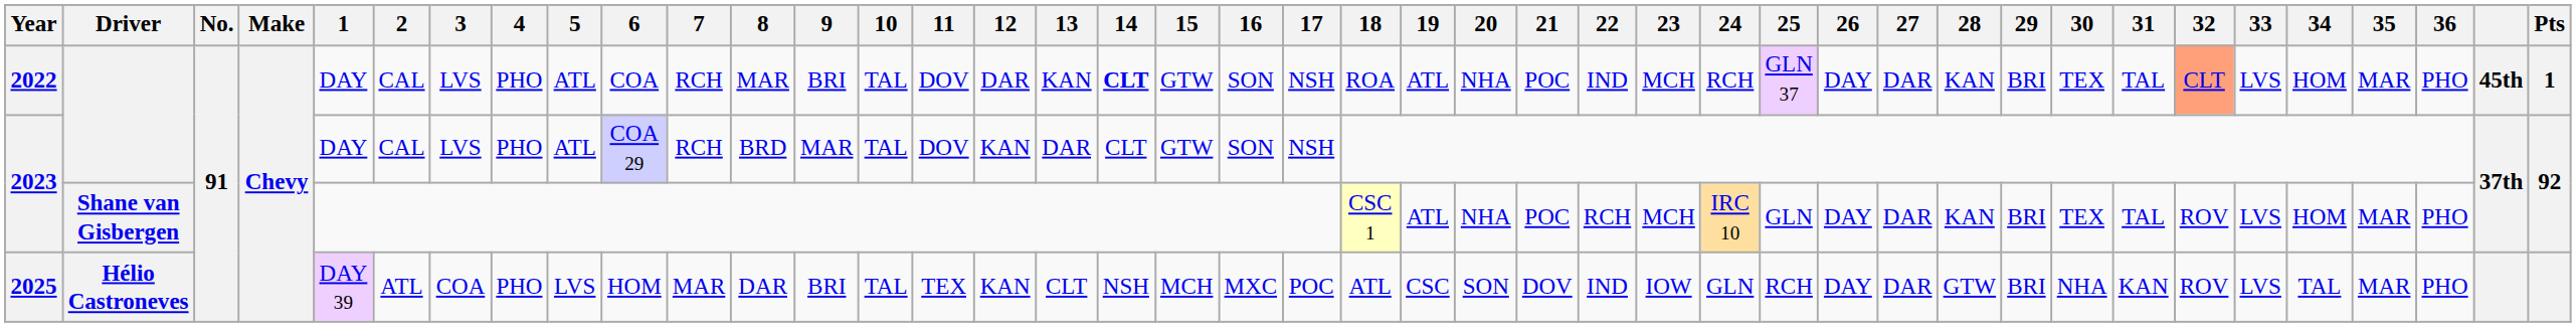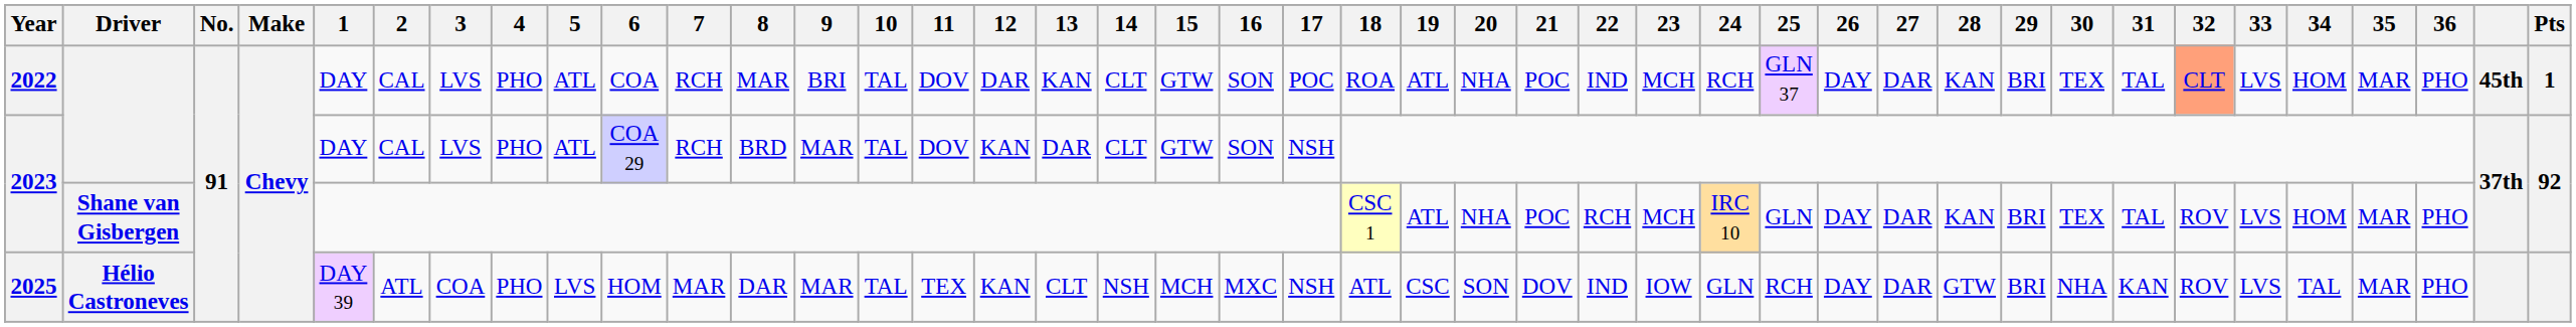2022 | 14: bold -> normal
2022 | 17: NSH -> POC
2025 | 9: BRI -> MAR
2025 | 17: POC -> NSH
